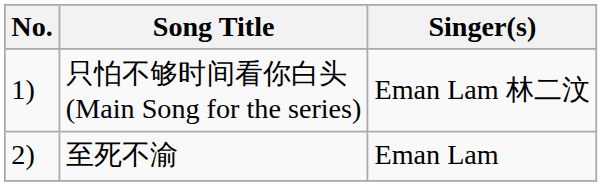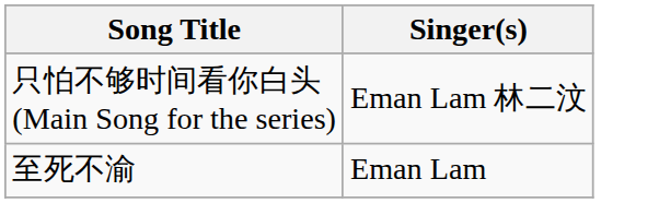- column: No. | 1) | 2)
